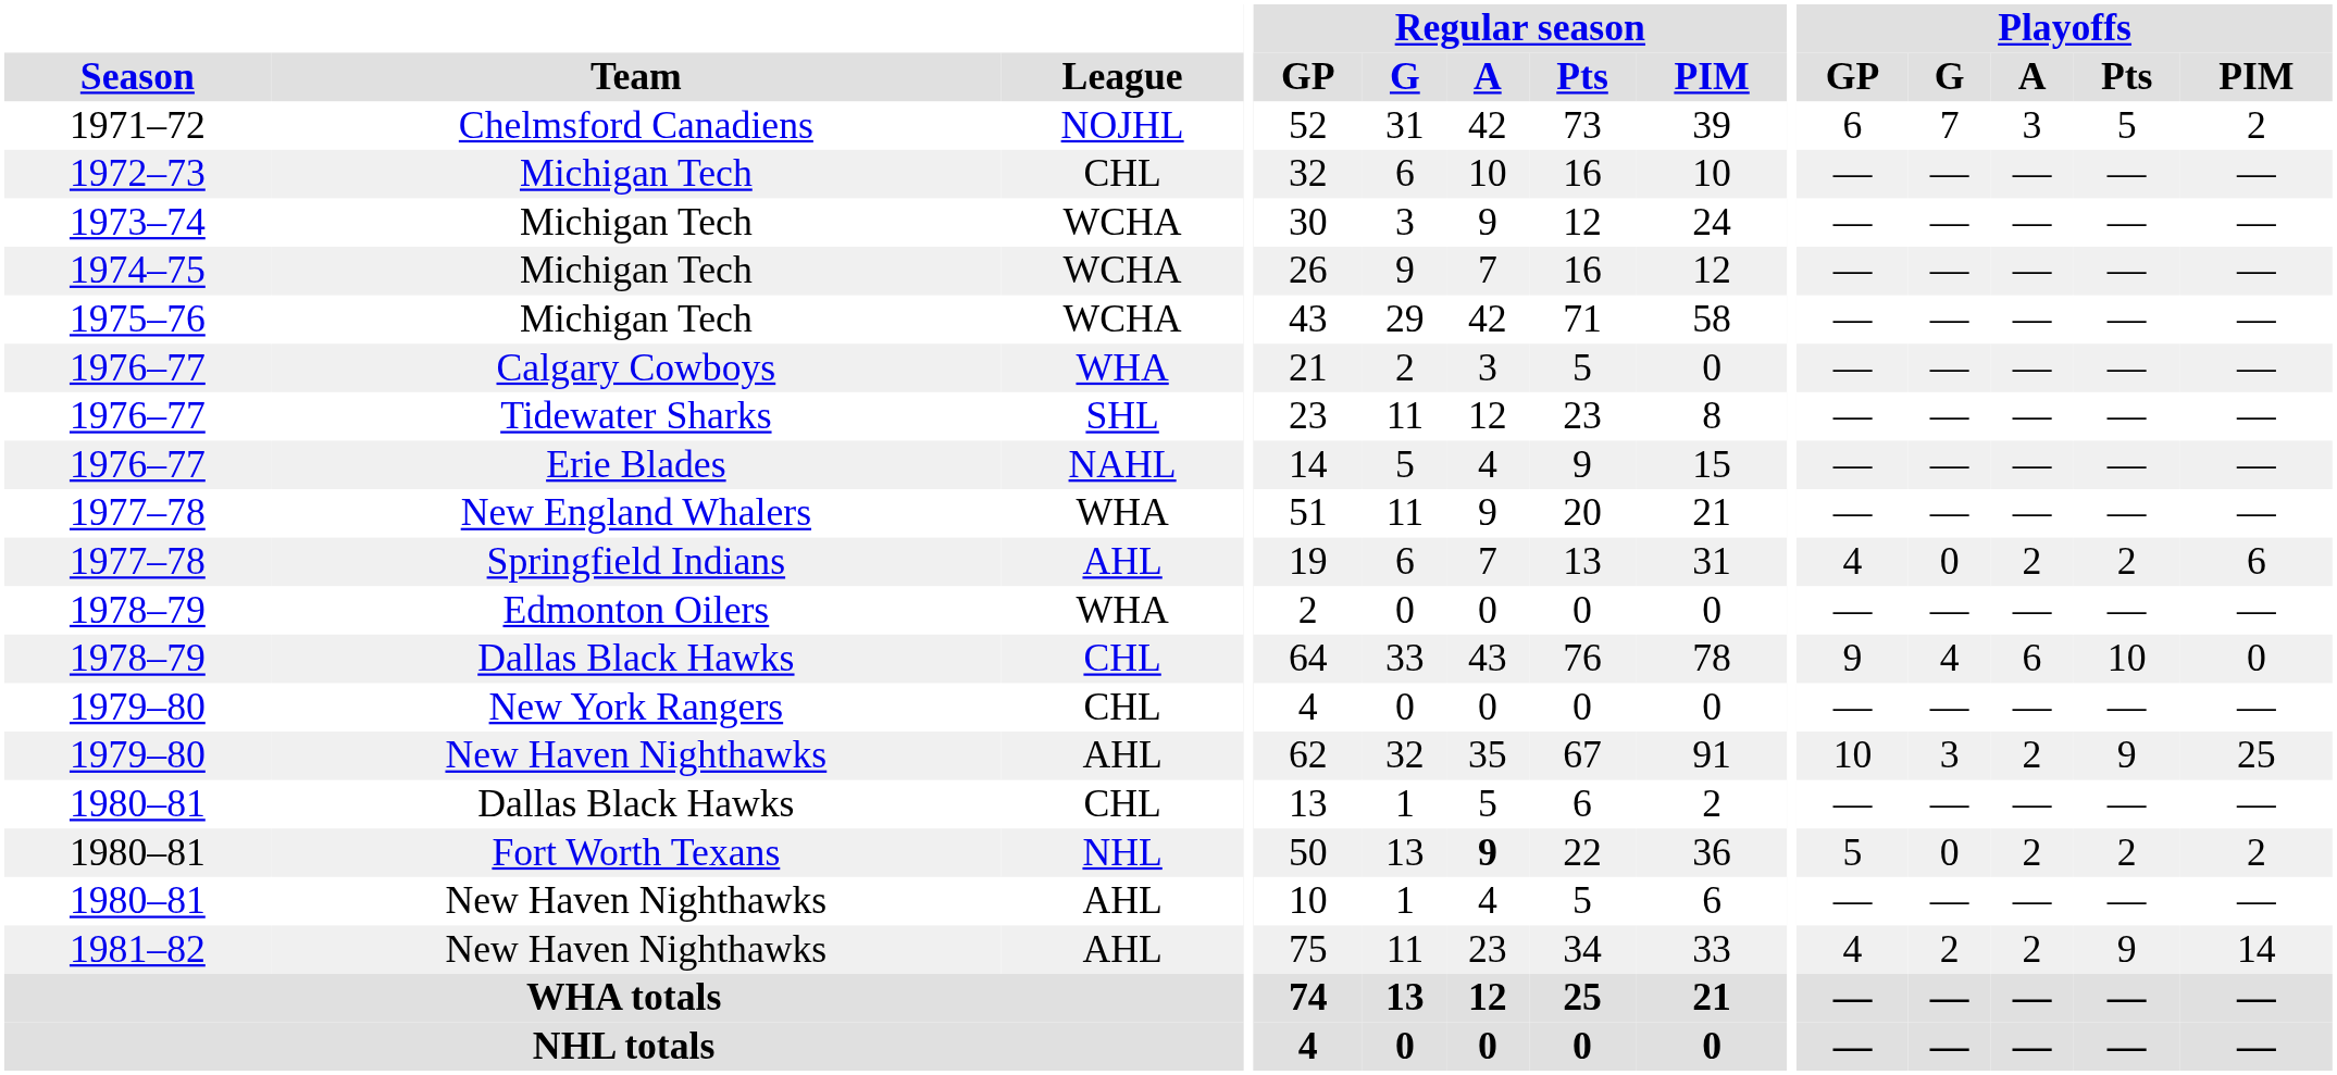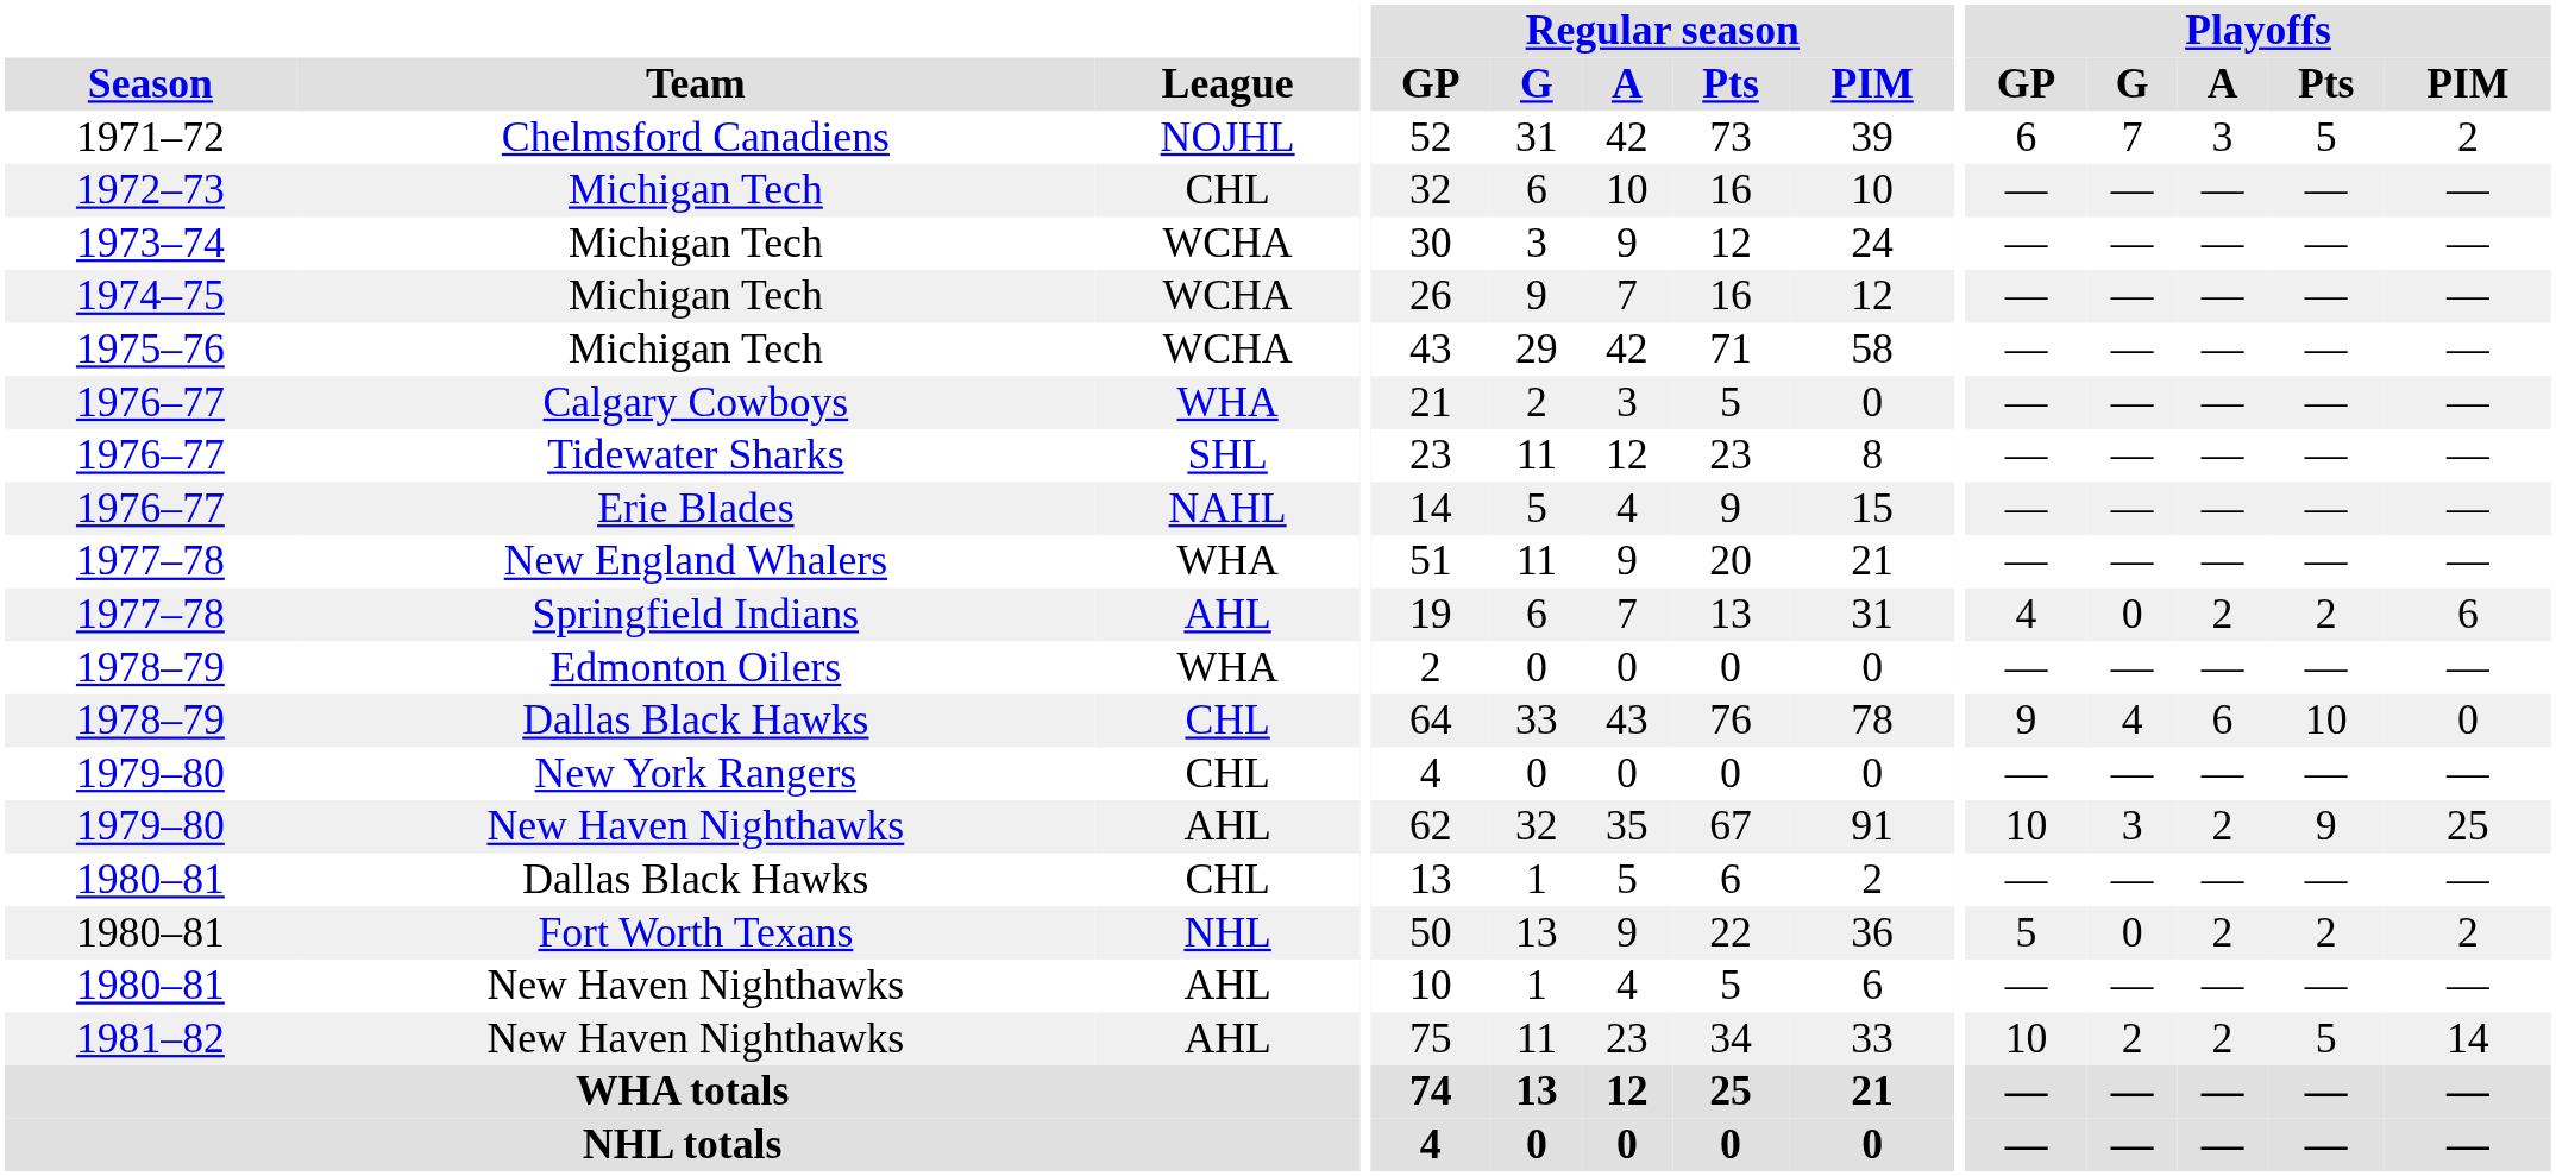Fort Worth Texans | Regular season / A: bold -> normal
1981–82 / New Haven Nighthawks | Playoffs / GP: 4 -> 10
1981–82 / New Haven Nighthawks | Playoffs / Pts: 9 -> 5
